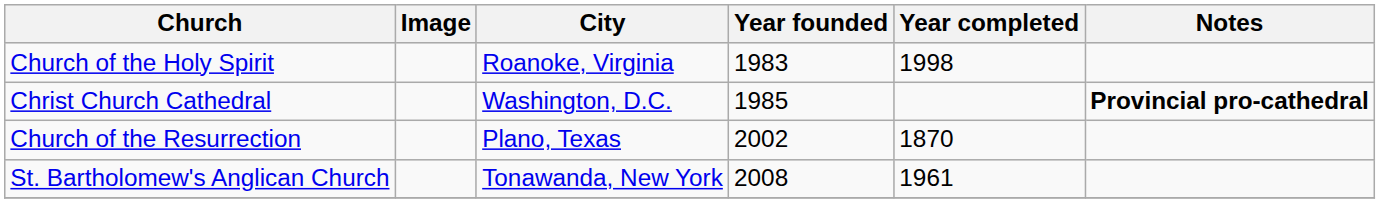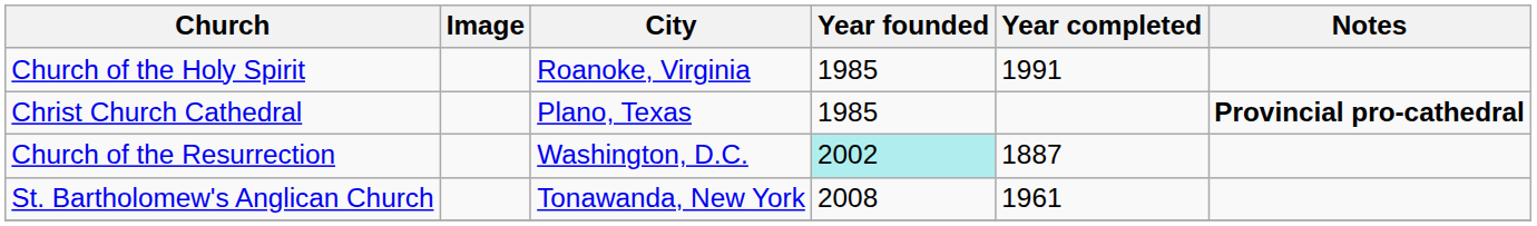Church of the Holy Spirit | Year founded: 1983 -> 1985
Church of the Holy Spirit | Year completed: 1998 -> 1991
Christ Church Cathedral | City: Washington, D.C. -> Plano, Texas
Church of the Resurrection | City: Plano, Texas -> Washington, D.C.
Church of the Resurrection | Year founded: no background -> paleturquoise background
Church of the Resurrection | Year completed: 1870 -> 1887
